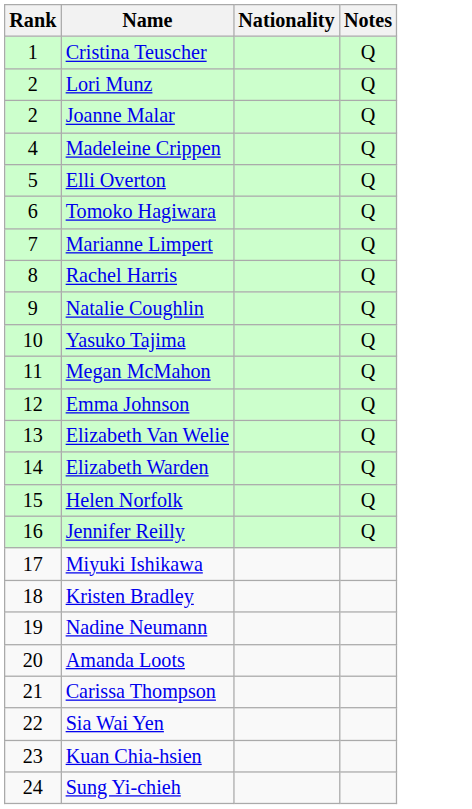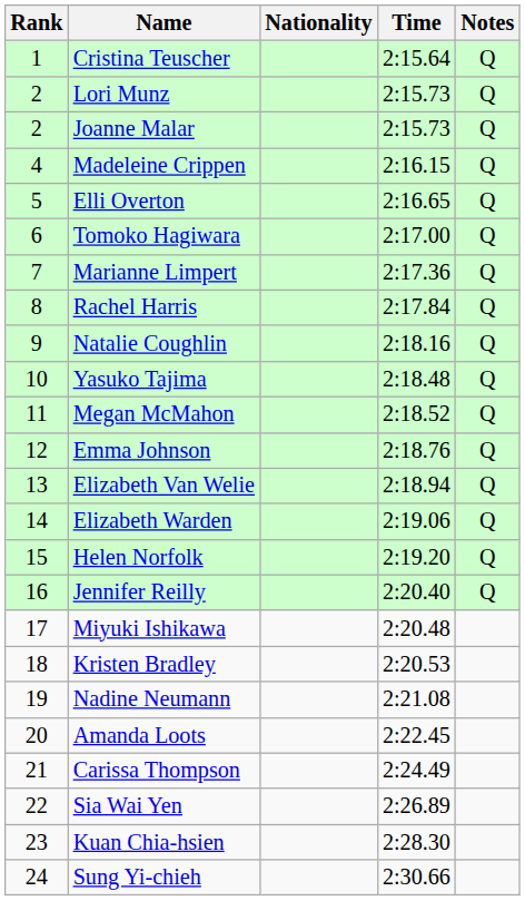+ column: Time | 2:15.64 | 2:15.73 | 2:15.73 | 2:16.15 | 2:16.65 | 2:17.00 | 2:17.36 | 2:17.84 | 2:18.16 | 2:18.48 | 2:18.52 | 2:18.76 | 2:18.94 | 2:19.06 | 2:19.20 | 2:20.40 | 2:20.48 | 2:20.53 | 2:21.08 | 2:22.45 | 2:24.49 | 2:26.89 | 2:28.30 | 2:30.66
